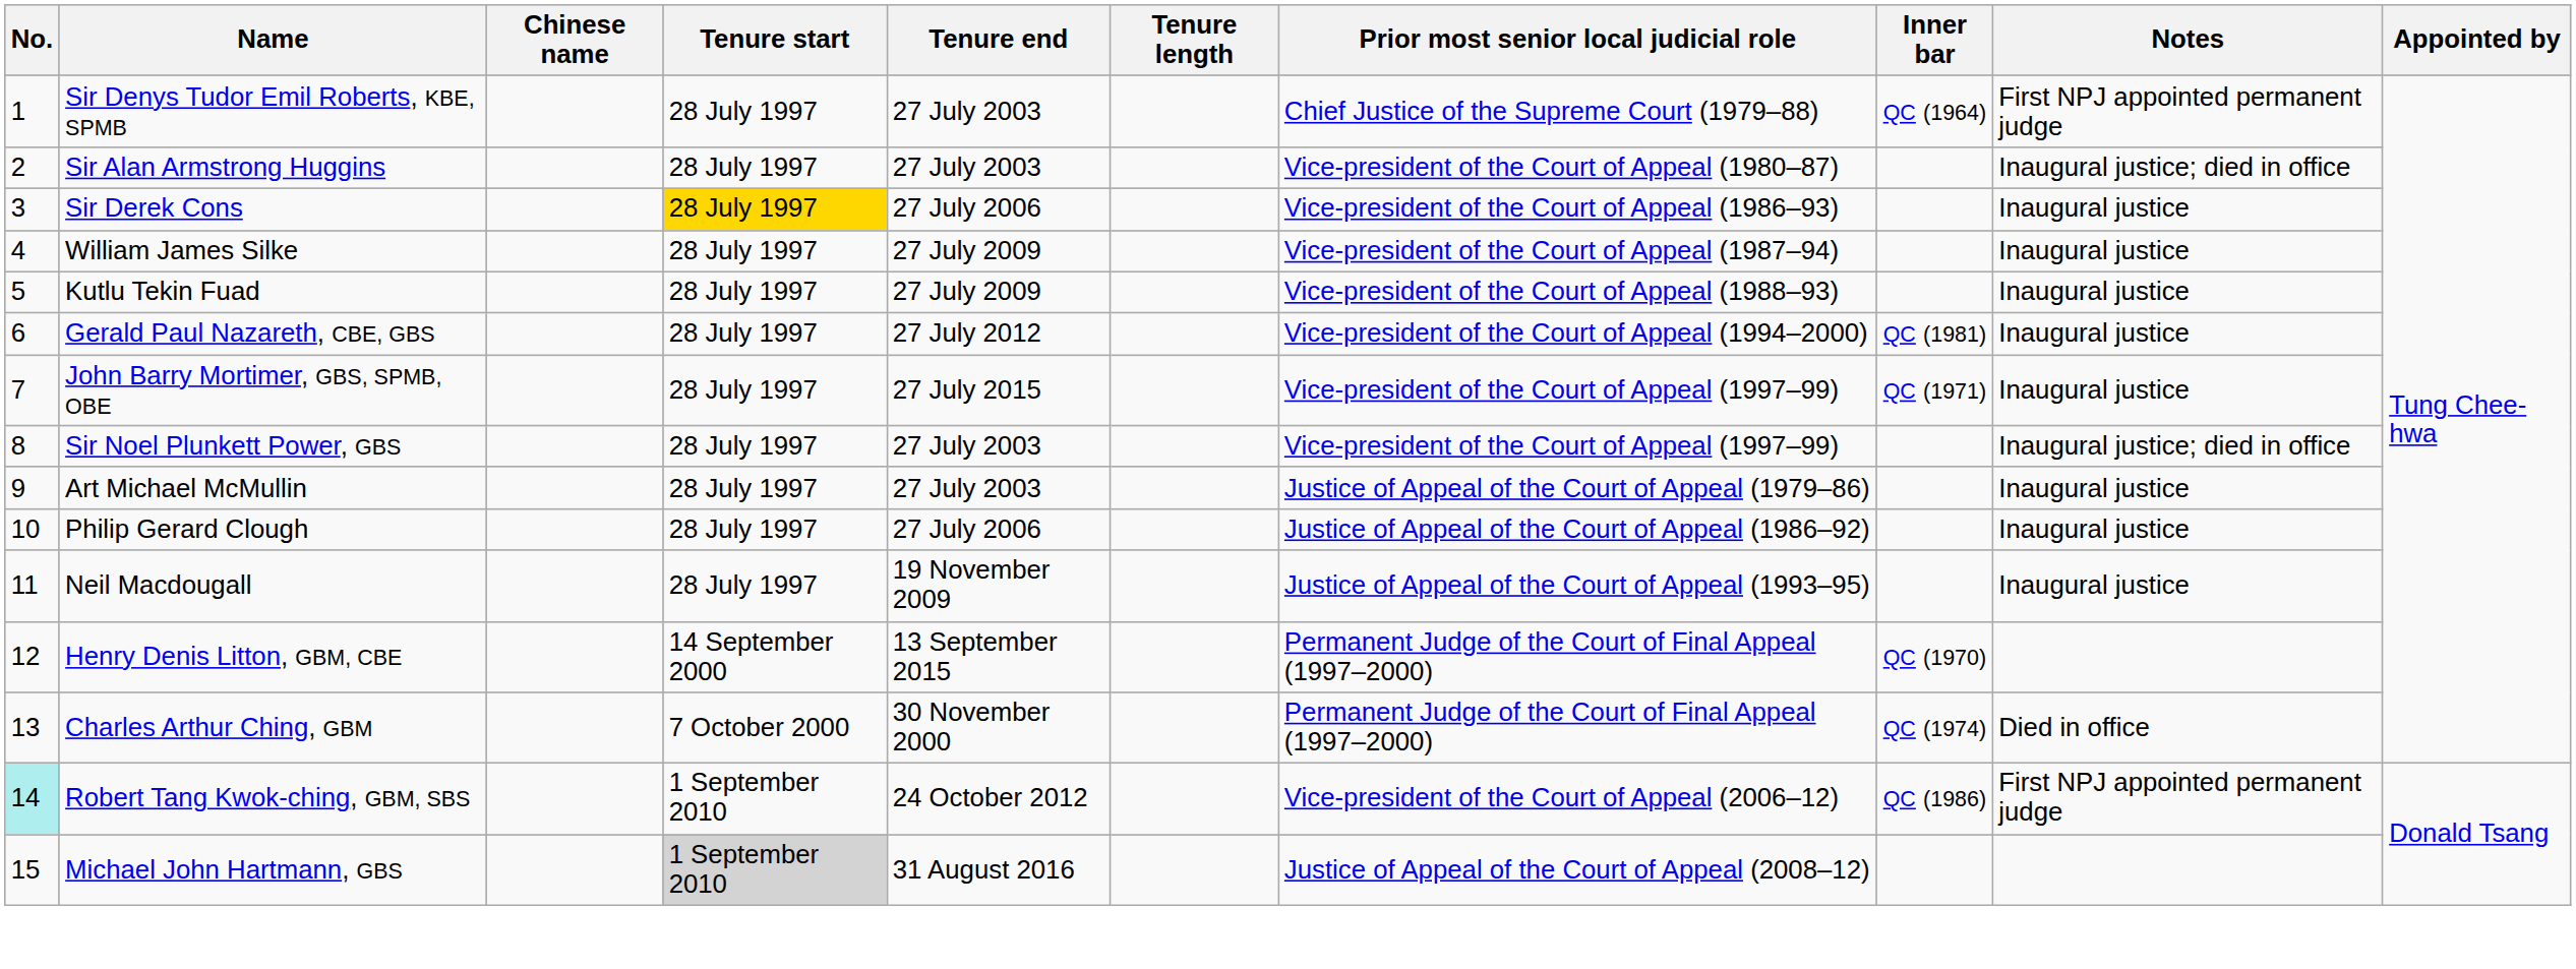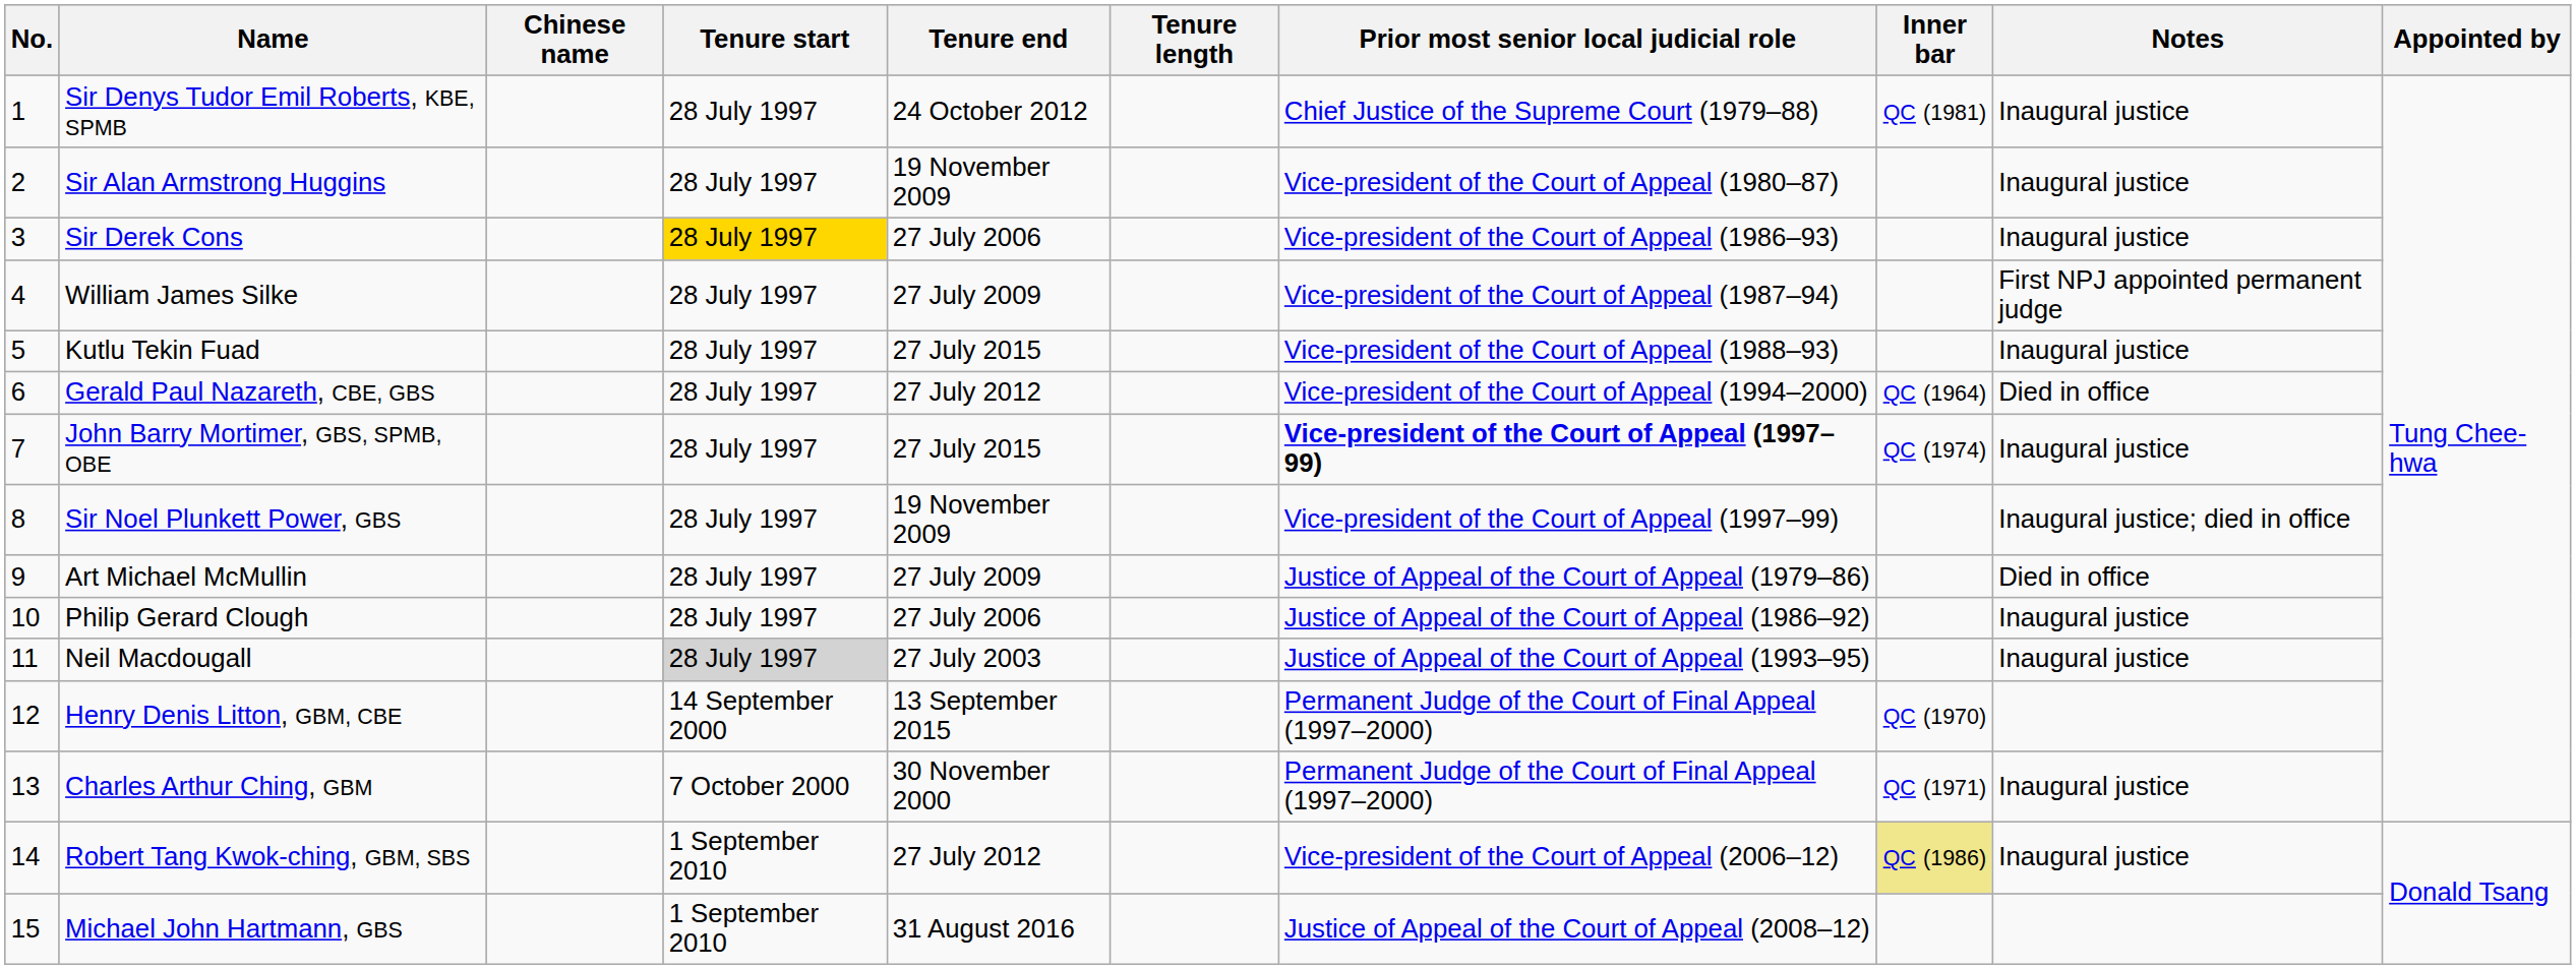Sir Denys Tudor Emil Roberts, KBE, SPMB | Tenure end: 27 July 2003 -> 24 October 2012
Sir Denys Tudor Emil Roberts, KBE, SPMB | Inner bar: QC (1964) -> QC (1981)
Sir Denys Tudor Emil Roberts, KBE, SPMB | Notes: First NPJ appointed permanent judge -> Inaugural justice
Sir Alan Armstrong Huggins | Tenure end: 27 July 2003 -> 19 November 2009
Sir Alan Armstrong Huggins | Notes: Inaugural justice; died in office -> Inaugural justice
William James Silke | Notes: Inaugural justice -> First NPJ appointed permanent judge
Kutlu Tekin Fuad | Tenure end: 27 July 2009 -> 27 July 2015
Gerald Paul Nazareth, CBE, GBS | Inner bar: QC (1981) -> QC (1964)
Gerald Paul Nazareth, CBE, GBS | Notes: Inaugural justice -> Died in office
John Barry Mortimer, GBS, SPMB, OBE | Prior most senior local judicial role: normal -> bold
John Barry Mortimer, GBS, SPMB, OBE | Inner bar: QC (1971) -> QC (1974)
Sir Noel Plunkett Power, GBS | Tenure end: 27 July 2003 -> 19 November 2009
Art Michael McMullin | Tenure end: 27 July 2003 -> 27 July 2009
Art Michael McMullin | Notes: Inaugural justice -> Died in office
Neil Macdougall | Tenure start: no background -> lightgrey background
Neil Macdougall | Tenure end: 19 November 2009 -> 27 July 2003
Charles Arthur Ching, GBM | Inner bar: QC (1974) -> QC (1971)
Charles Arthur Ching, GBM | Notes: Died in office -> Inaugural justice
Robert Tang Kwok-ching, GBM, SBS | No.: paleturquoise background -> no background
Robert Tang Kwok-ching, GBM, SBS | Tenure end: 24 October 2012 -> 27 July 2012
Robert Tang Kwok-ching, GBM, SBS | Inner bar: no background -> khaki background
Robert Tang Kwok-ching, GBM, SBS | Notes: First NPJ appointed permanent judge -> Inaugural justice
Michael John Hartmann, GBS | Tenure start: lightgrey background -> no background
